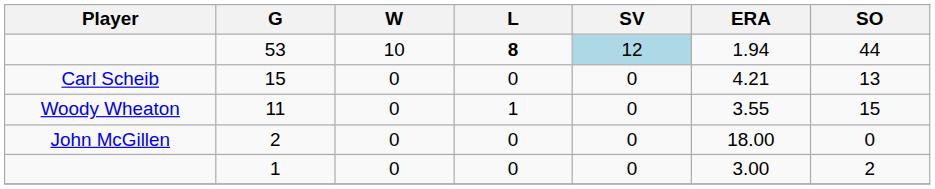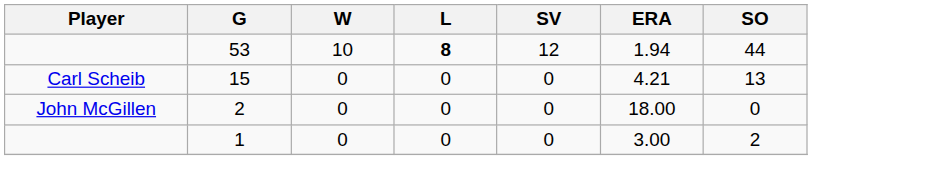53 | SV: lightblue background -> no background
- row: Woody Wheaton | 11 | 0 | 1 | 0 | 3.55 | 15
